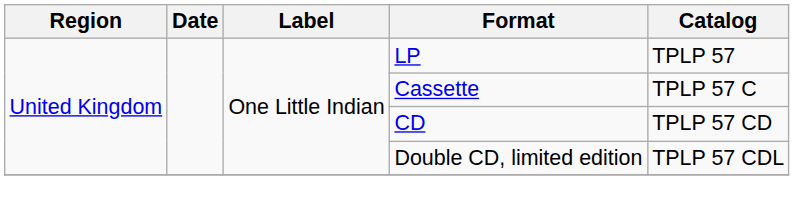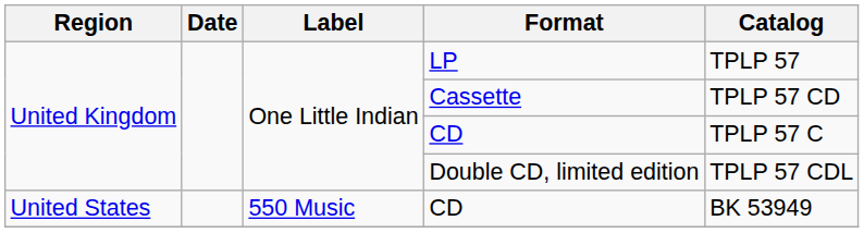Cassette | Catalog: TPLP 57 C -> TPLP 57 CD
United Kingdom / CD | Catalog: TPLP 57 CD -> TPLP 57 C
+ row: United States | 550 Music | CD | BK 53949
